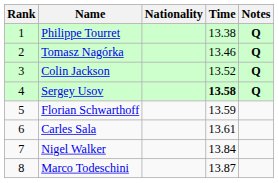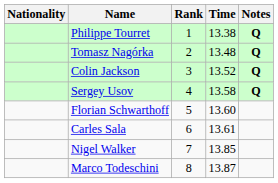columns swapped: Rank <-> Nationality
Tomasz Nagórka | Time: 13.46 -> 13.48
Sergey Usov | Time: bold -> normal
Florian Schwarthoff | Time: 13.59 -> 13.60
Nigel Walker | Time: 13.84 -> 13.85
